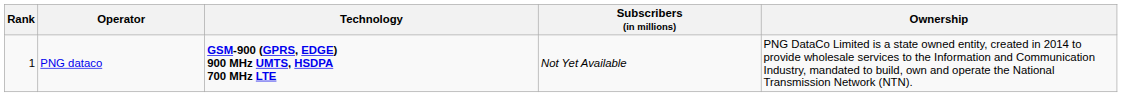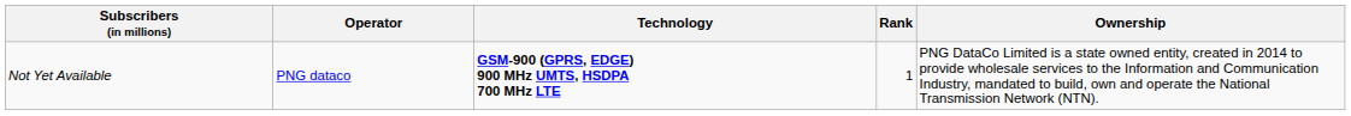columns swapped: Rank <-> Subscribers (in millions)
